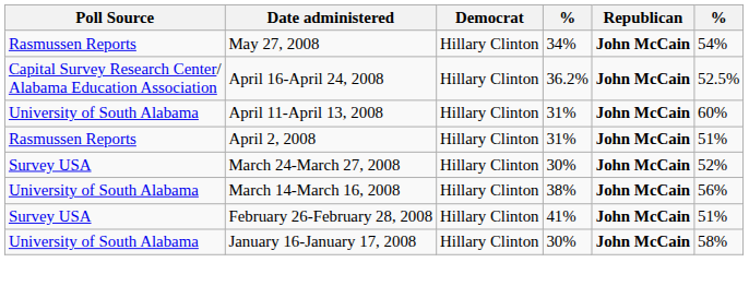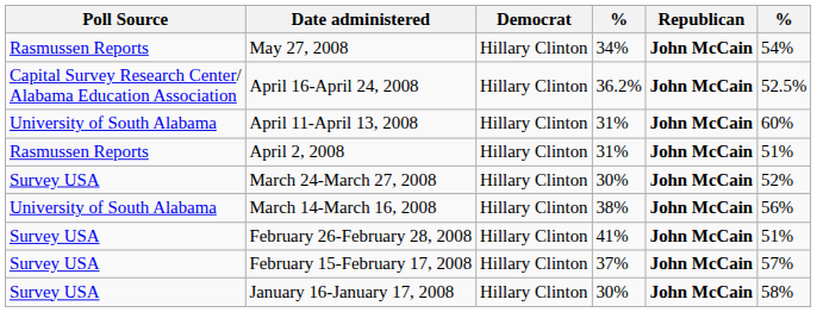+ row: Survey USA | February 15-February 17, 2008 | Hillary Clinton | 37% | John McCain | 57%
January 16-January 17, 2008 | Poll Source: University of South Alabama -> Survey USA
